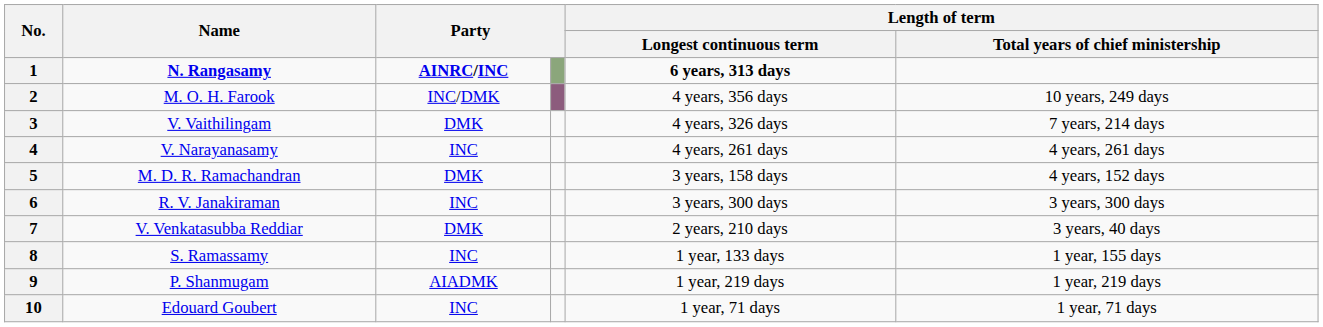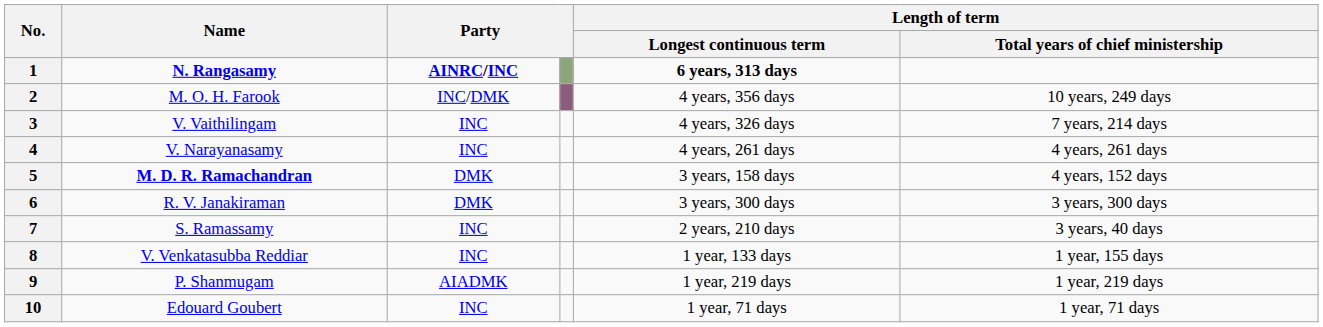3 | column 3: DMK -> INC
5 | Name: normal -> bold
6 | column 3: INC -> DMK
7 | Name: V. Venkatasubba Reddiar -> S. Ramassamy
7 | column 3: DMK -> INC
8 | Name: S. Ramassamy -> V. Venkatasubba Reddiar
